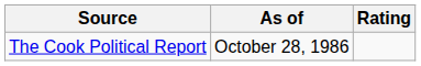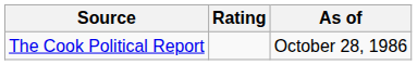columns swapped: Rating <-> As of
